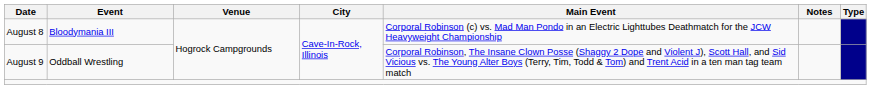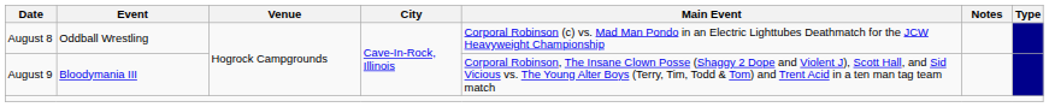August 8 | Event: Bloodymania III -> Oddball Wrestling
August 9 | Event: Oddball Wrestling -> Bloodymania III
